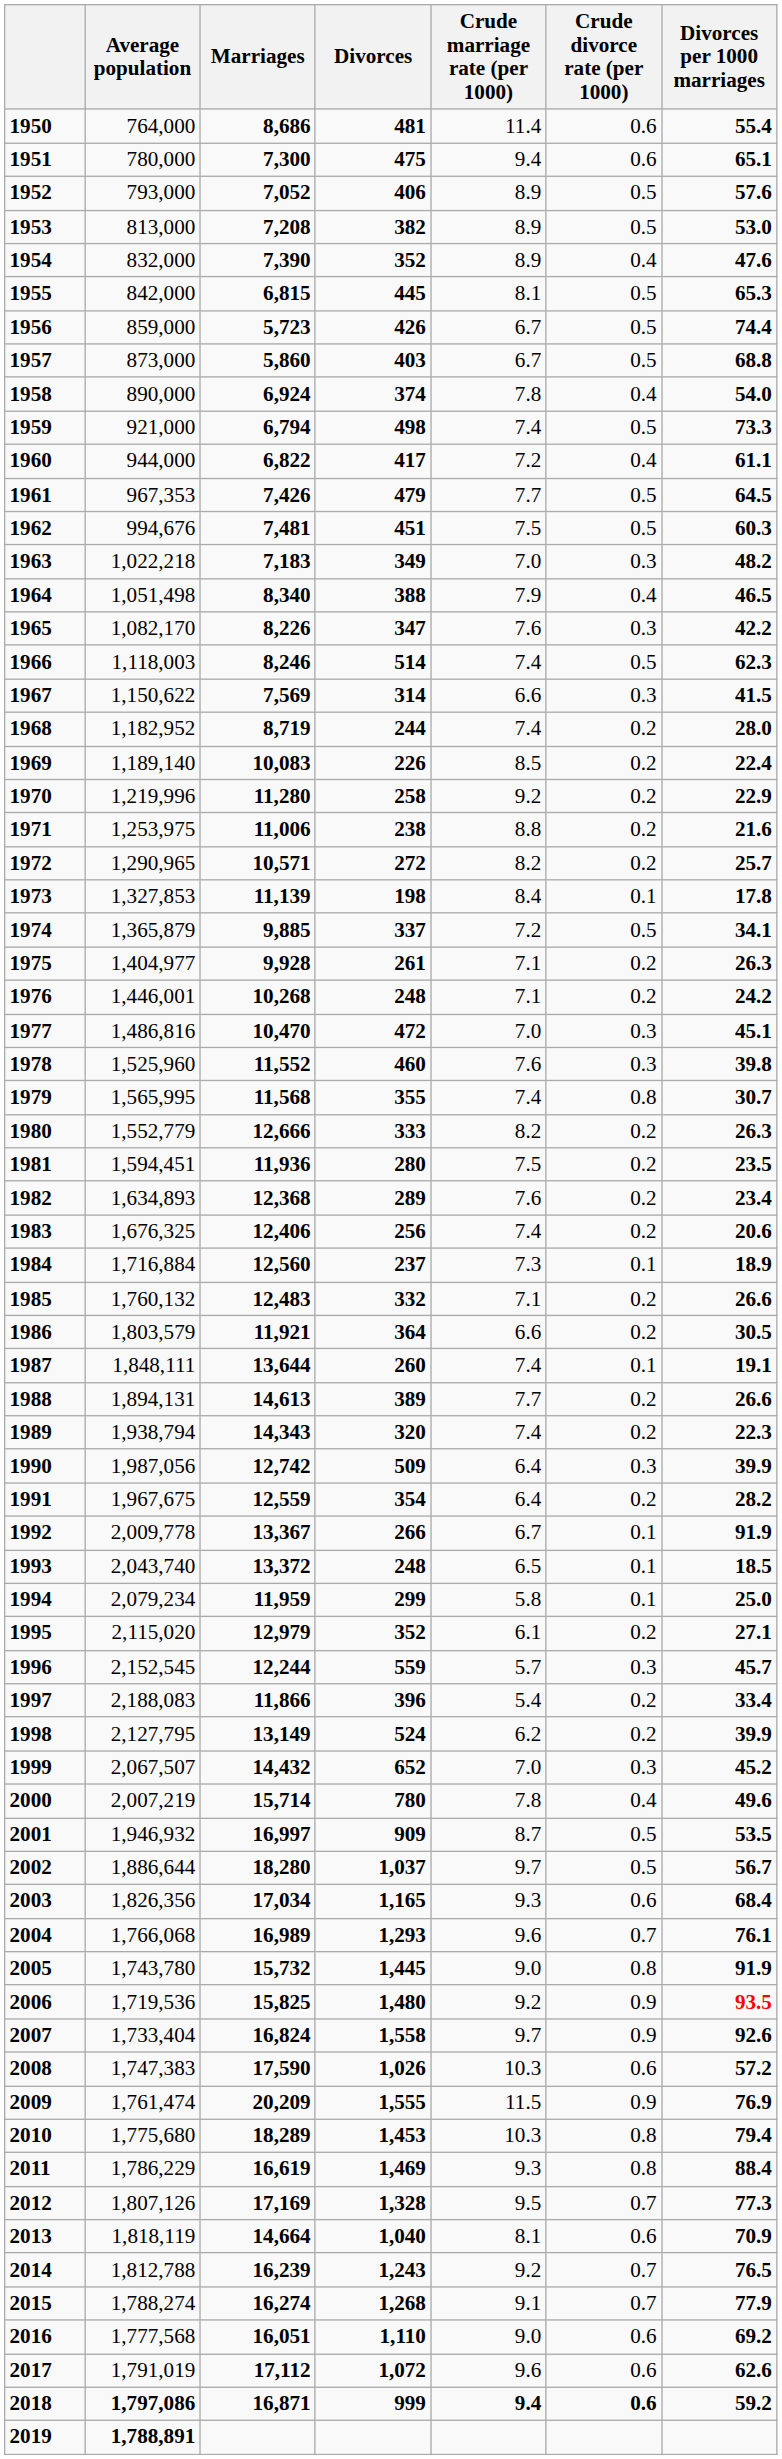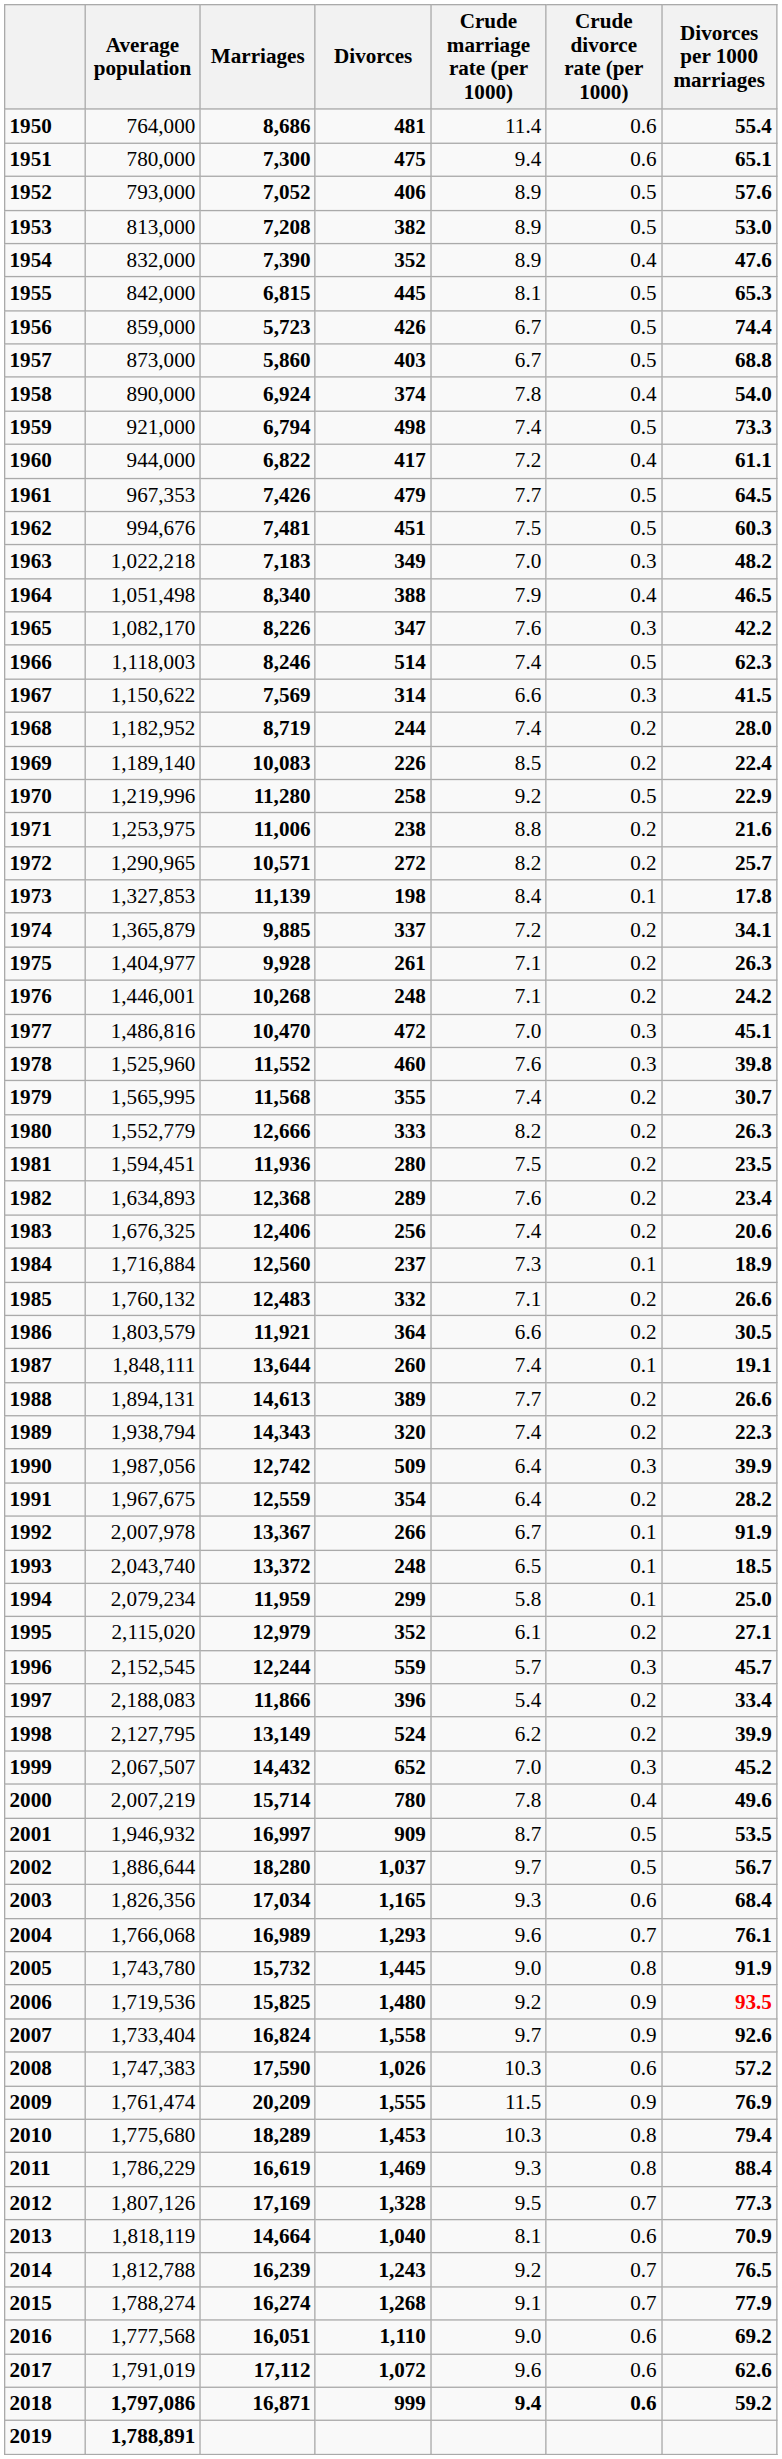1970 | Crude divorce rate (per 1000): 0.2 -> 0.5
1974 | Crude divorce rate (per 1000): 0.5 -> 0.2
1979 | Crude divorce rate (per 1000): 0.8 -> 0.2
1992 | Average population: 2,009,778 -> 2,007,978
